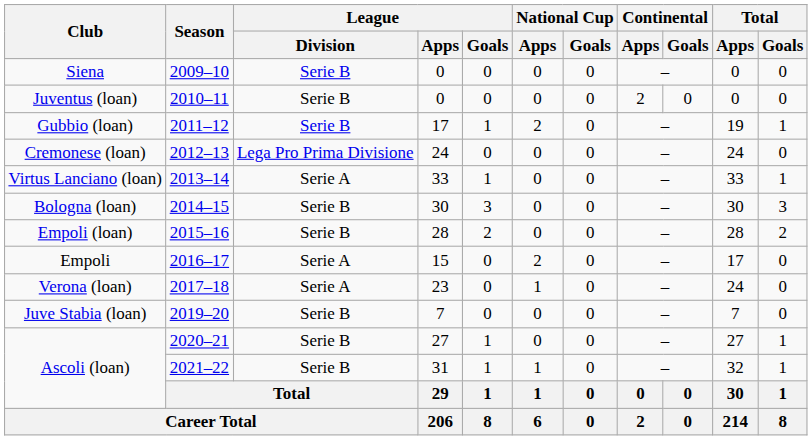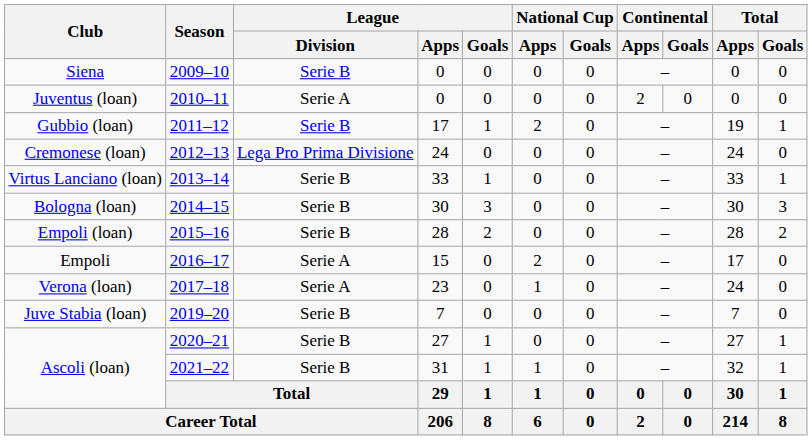Juventus (loan) | League / Division: Serie B -> Serie A
Virtus Lanciano (loan) | League / Division: Serie A -> Serie B
